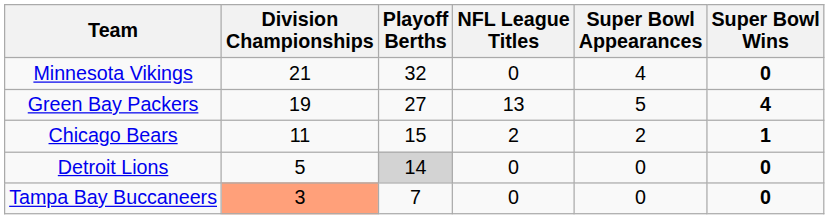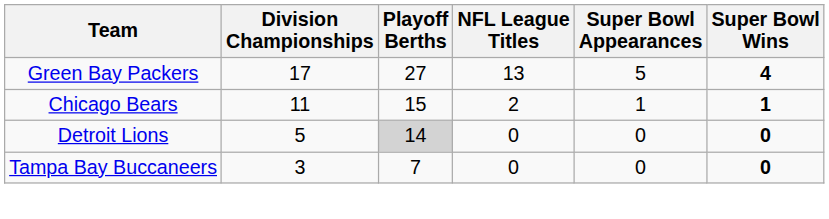- row: Minnesota Vikings | 21 | 32 | 0 | 4 | 0
Green Bay Packers | Division Championships: 19 -> 17
Chicago Bears | Super Bowl Appearances: 2 -> 1
Tampa Bay Buccaneers | Division Championships: lightsalmon background -> no background
